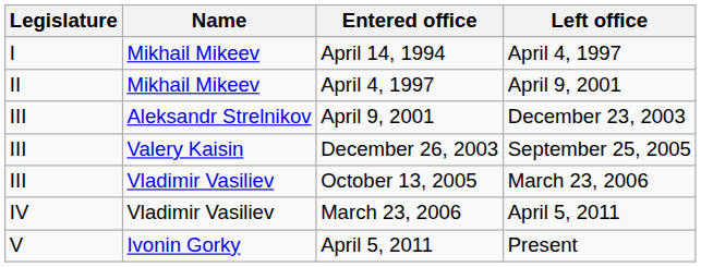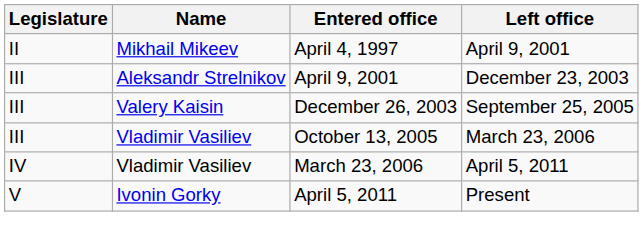- row: I | Mikhail Mikeev | April 14, 1994 | April 4, 1997
